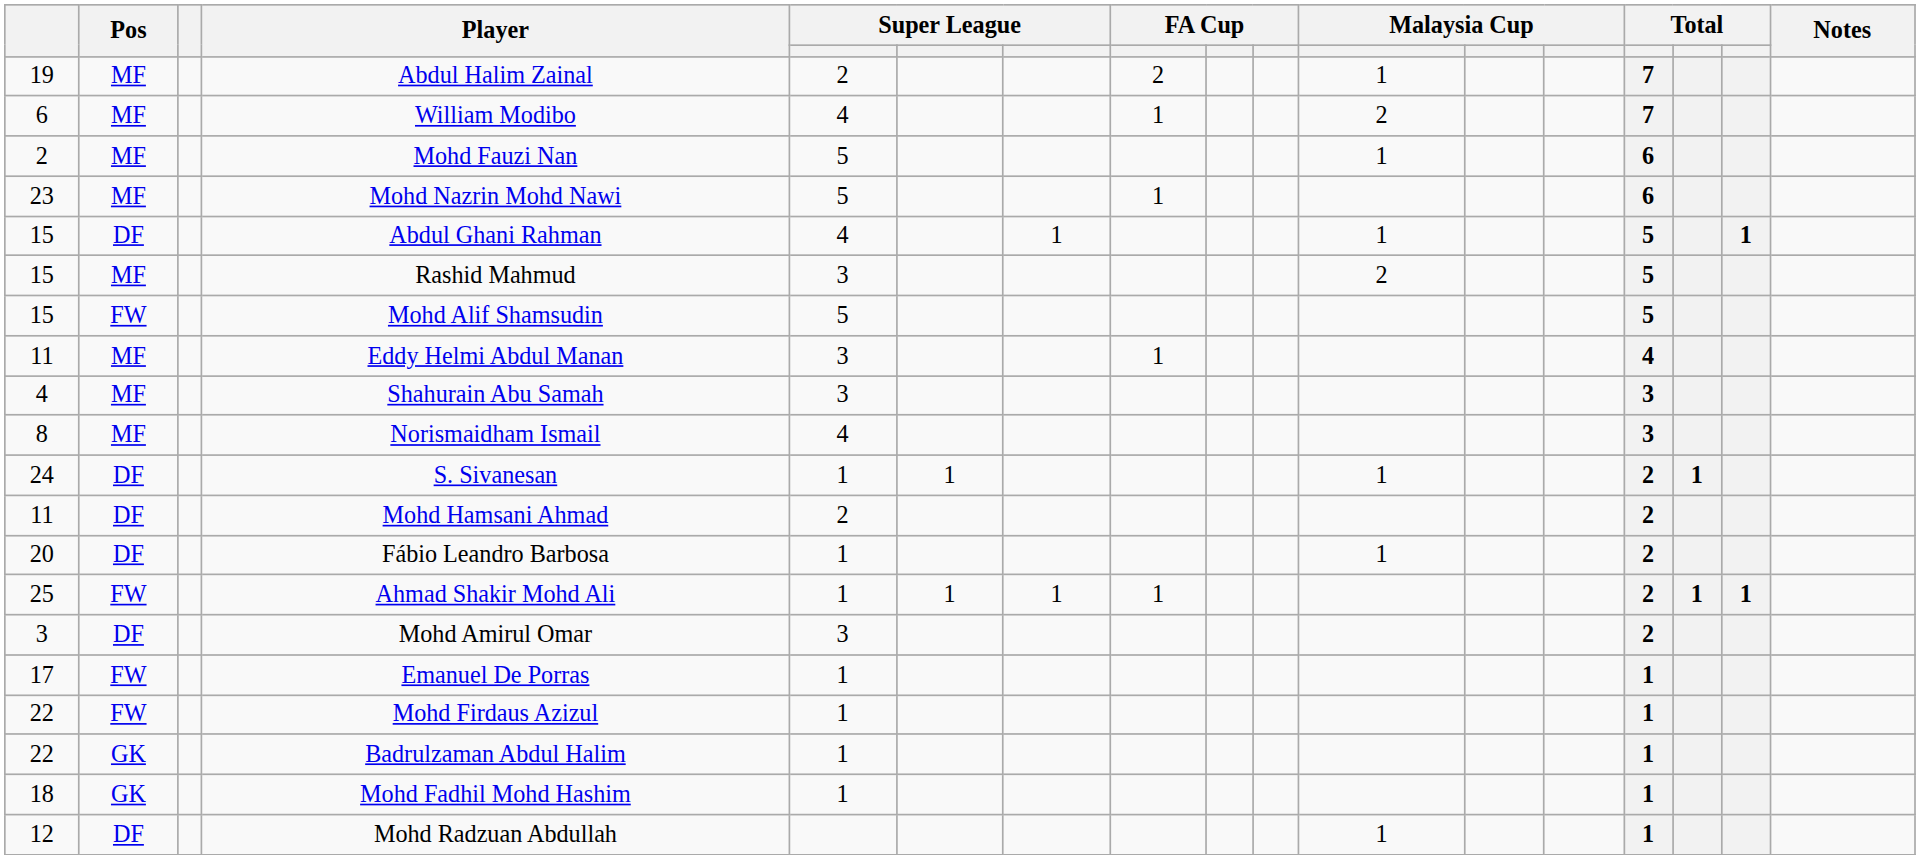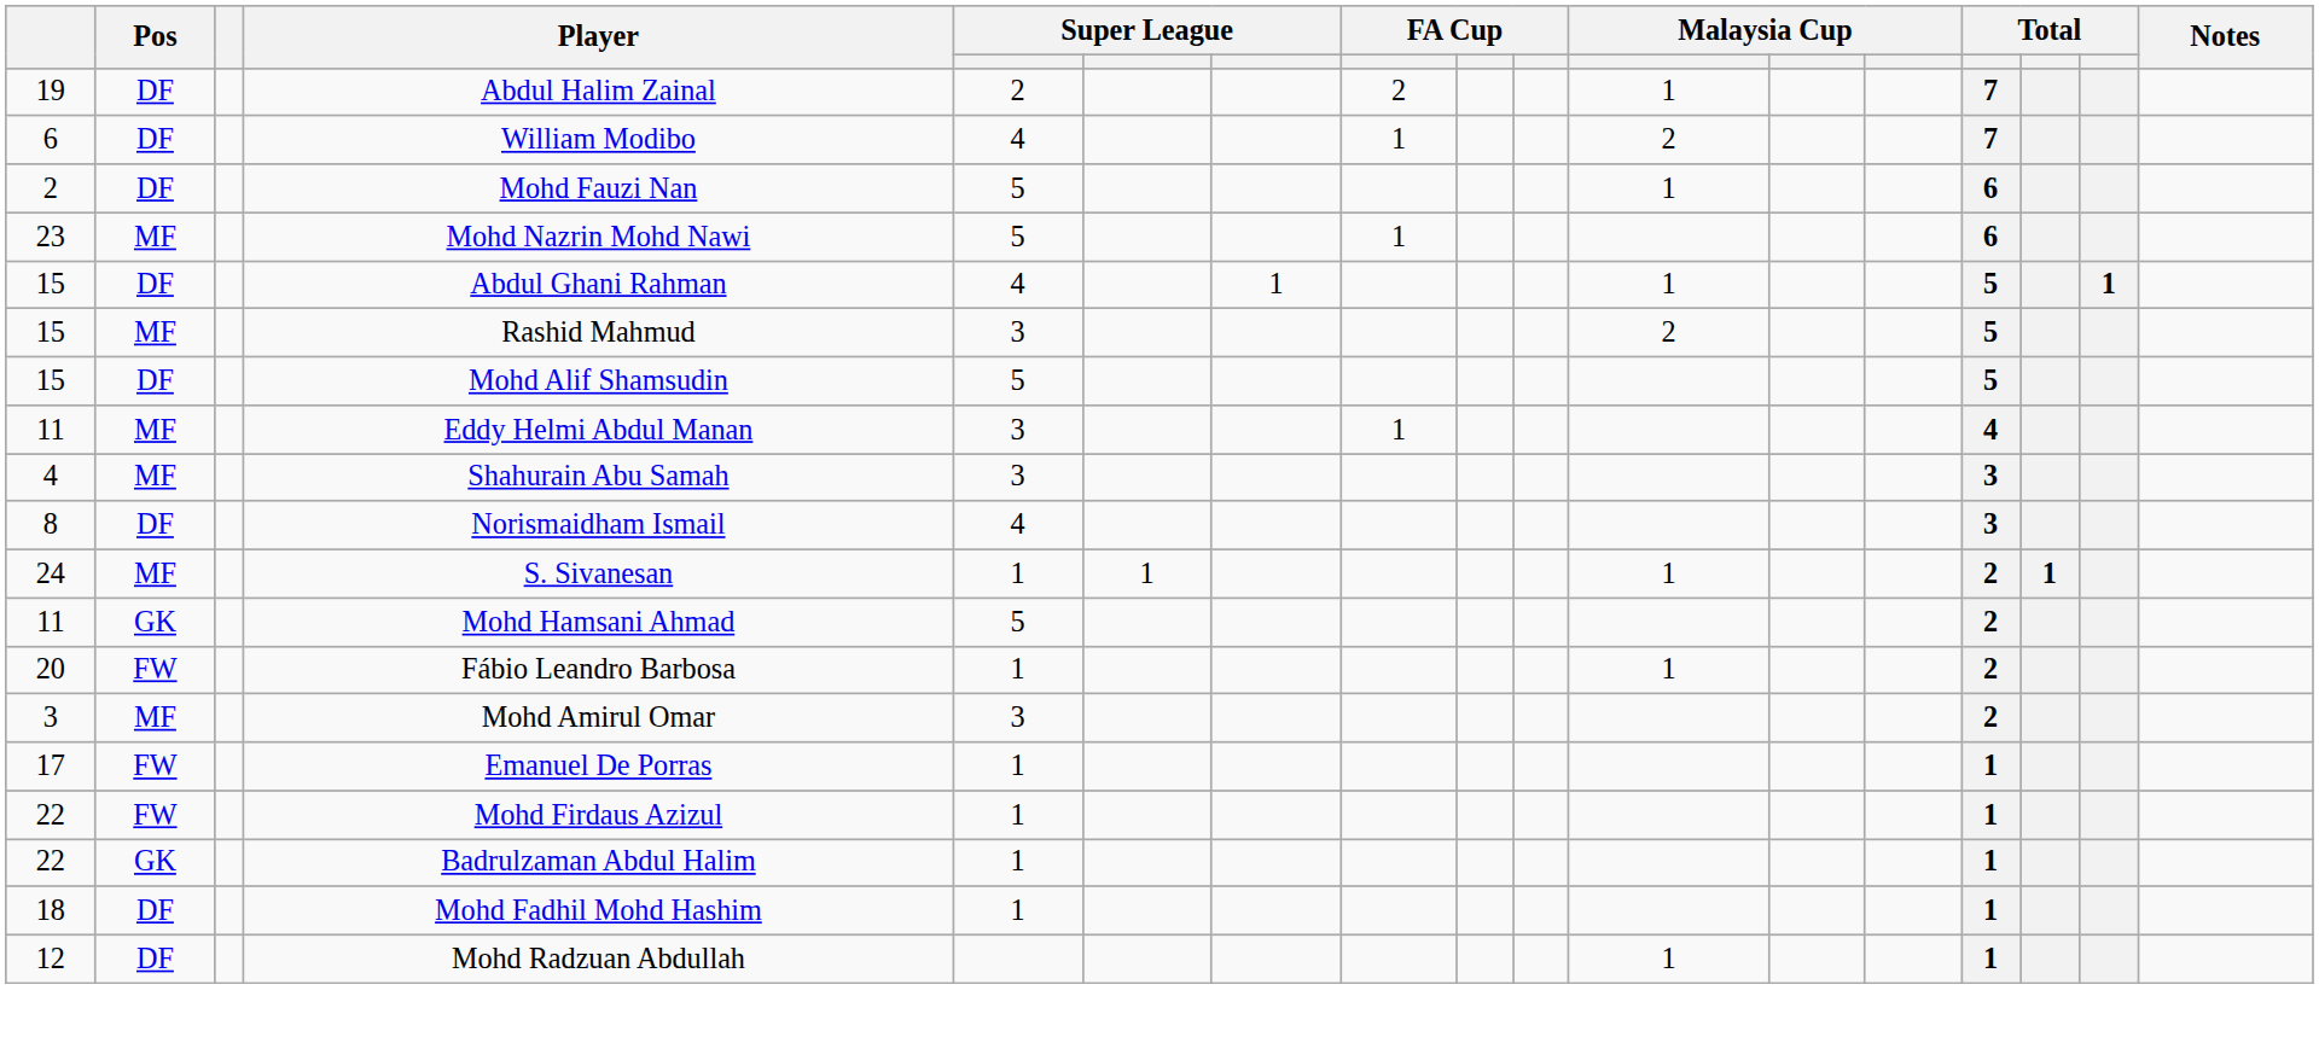Abdul Halim Zainal | Pos: MF -> DF
William Modibo | Pos: MF -> DF
Mohd Fauzi Nan | Pos: MF -> DF
Mohd Alif Shamsudin | Pos: FW -> DF
Norismaidham Ismail | Pos: MF -> DF
S. Sivanesan | Pos: DF -> MF
Mohd Hamsani Ahmad | Pos: DF -> GK
Mohd Hamsani Ahmad | column 5: 2 -> 5
Fábio Leandro Barbosa | Pos: DF -> FW
- row: 25 | FW | Ahmad Shakir Mohd Ali | 1 | 1 | 1 | 1 | 2 | 1 | 1
Mohd Amirul Omar | Pos: DF -> MF
Mohd Fadhil Mohd Hashim | Pos: GK -> DF
